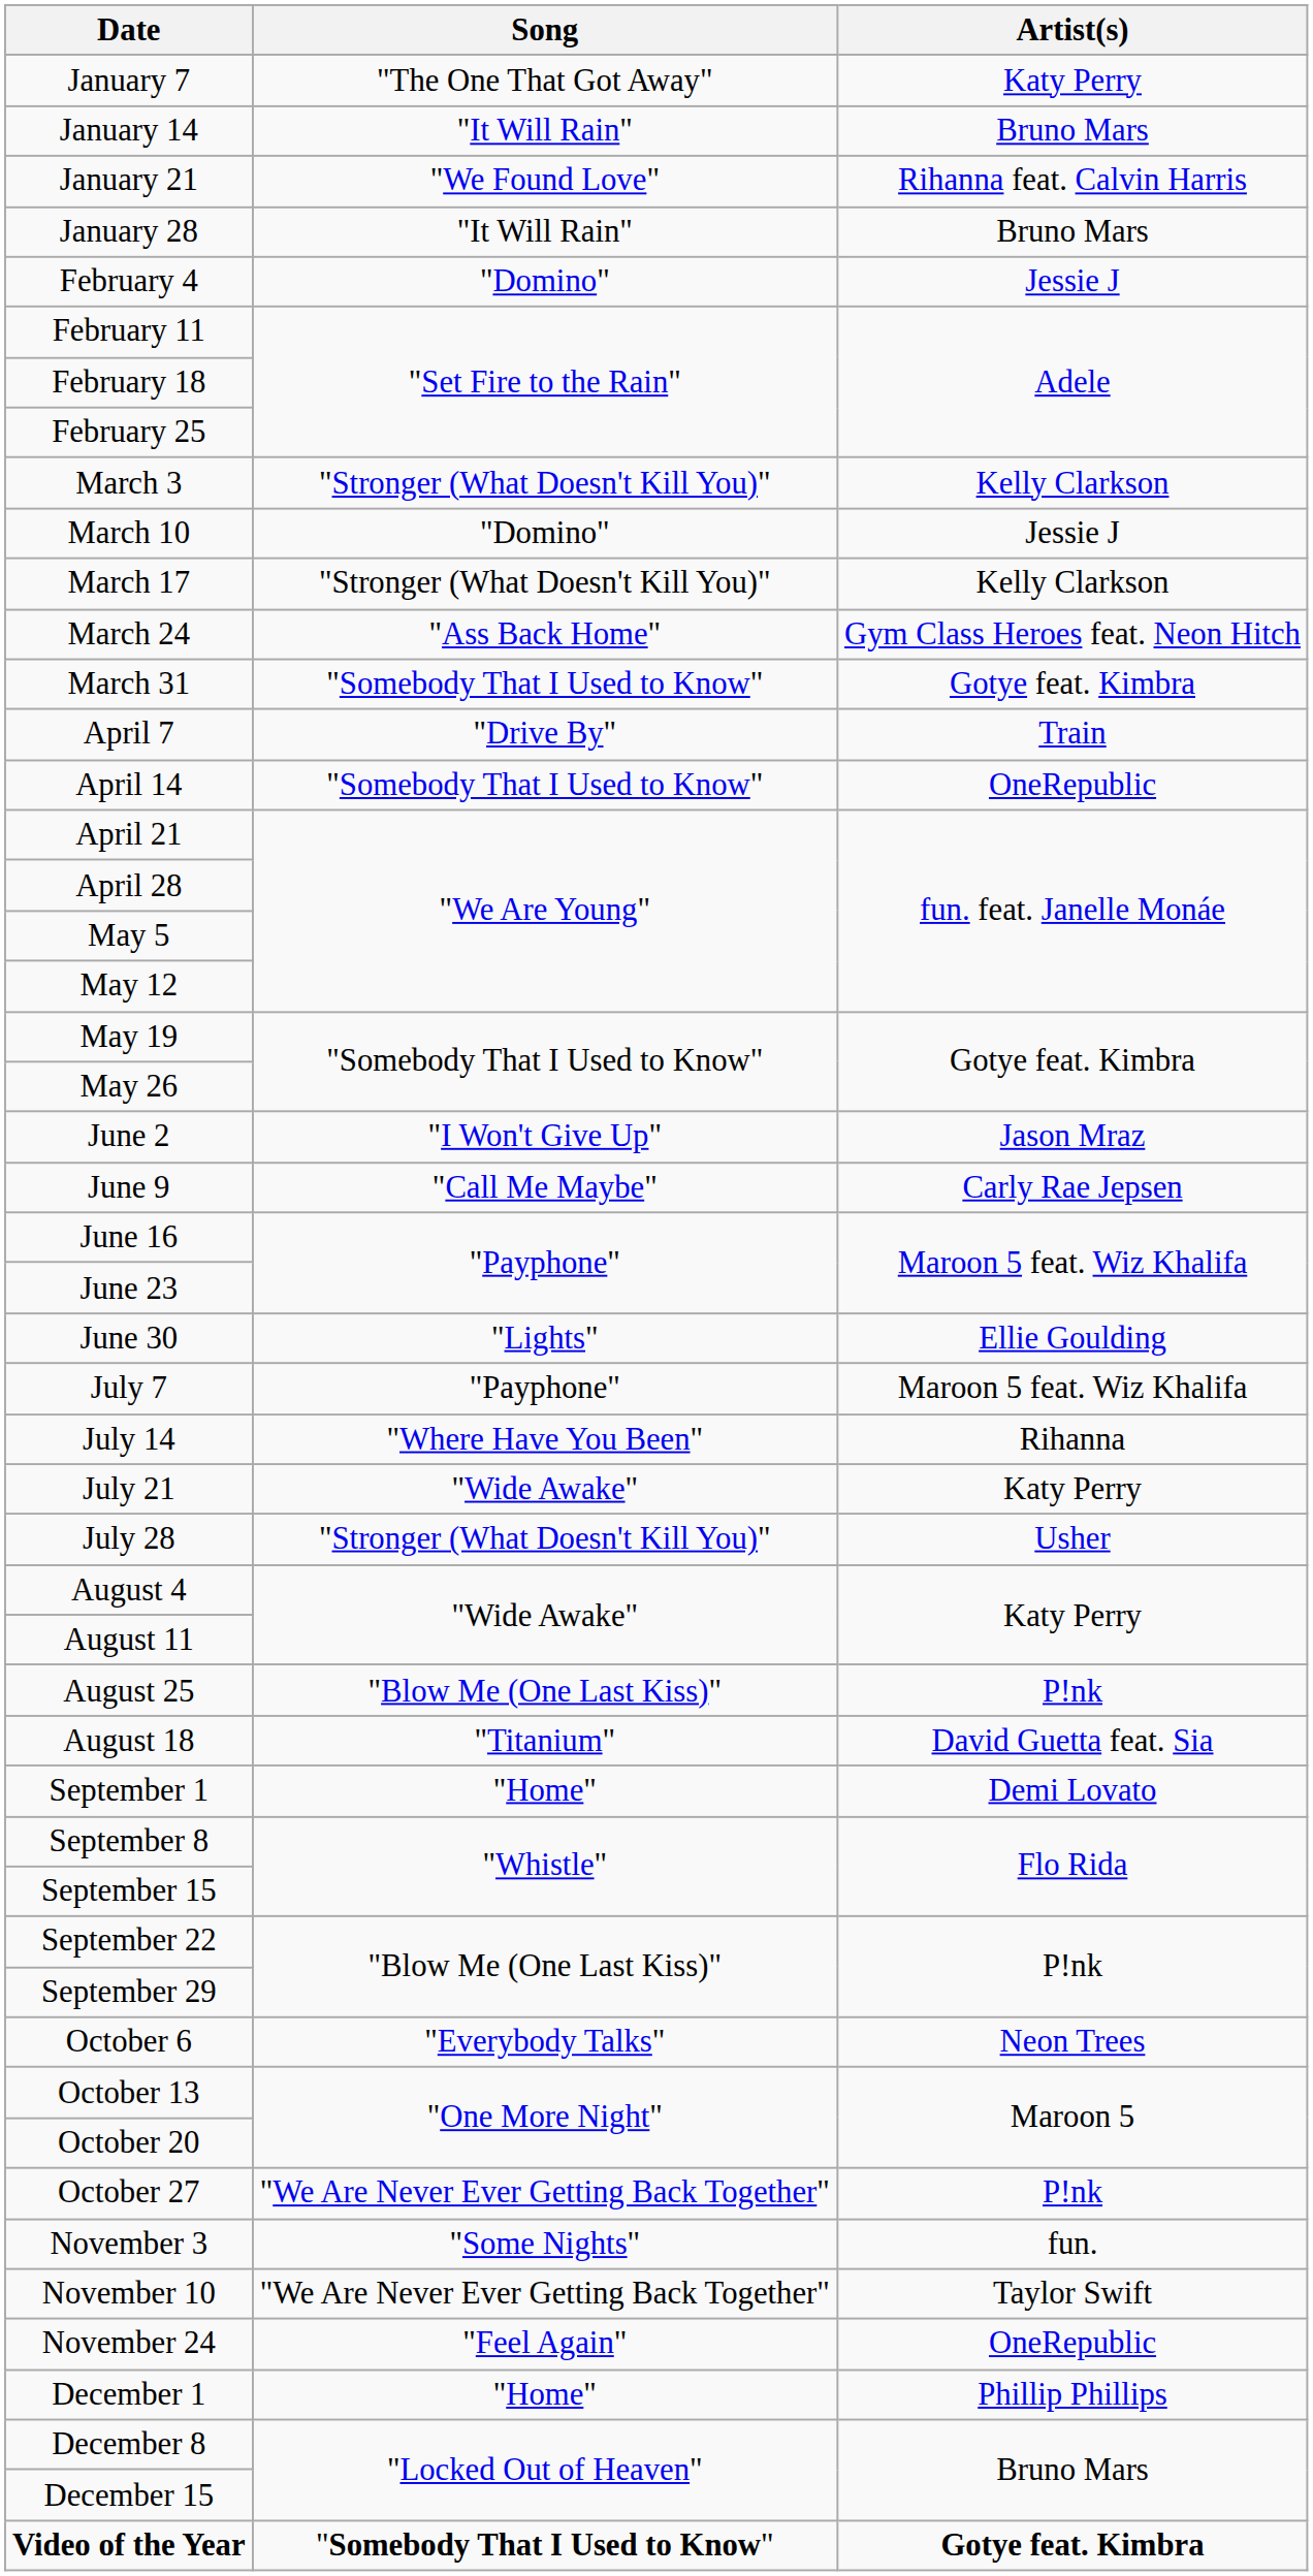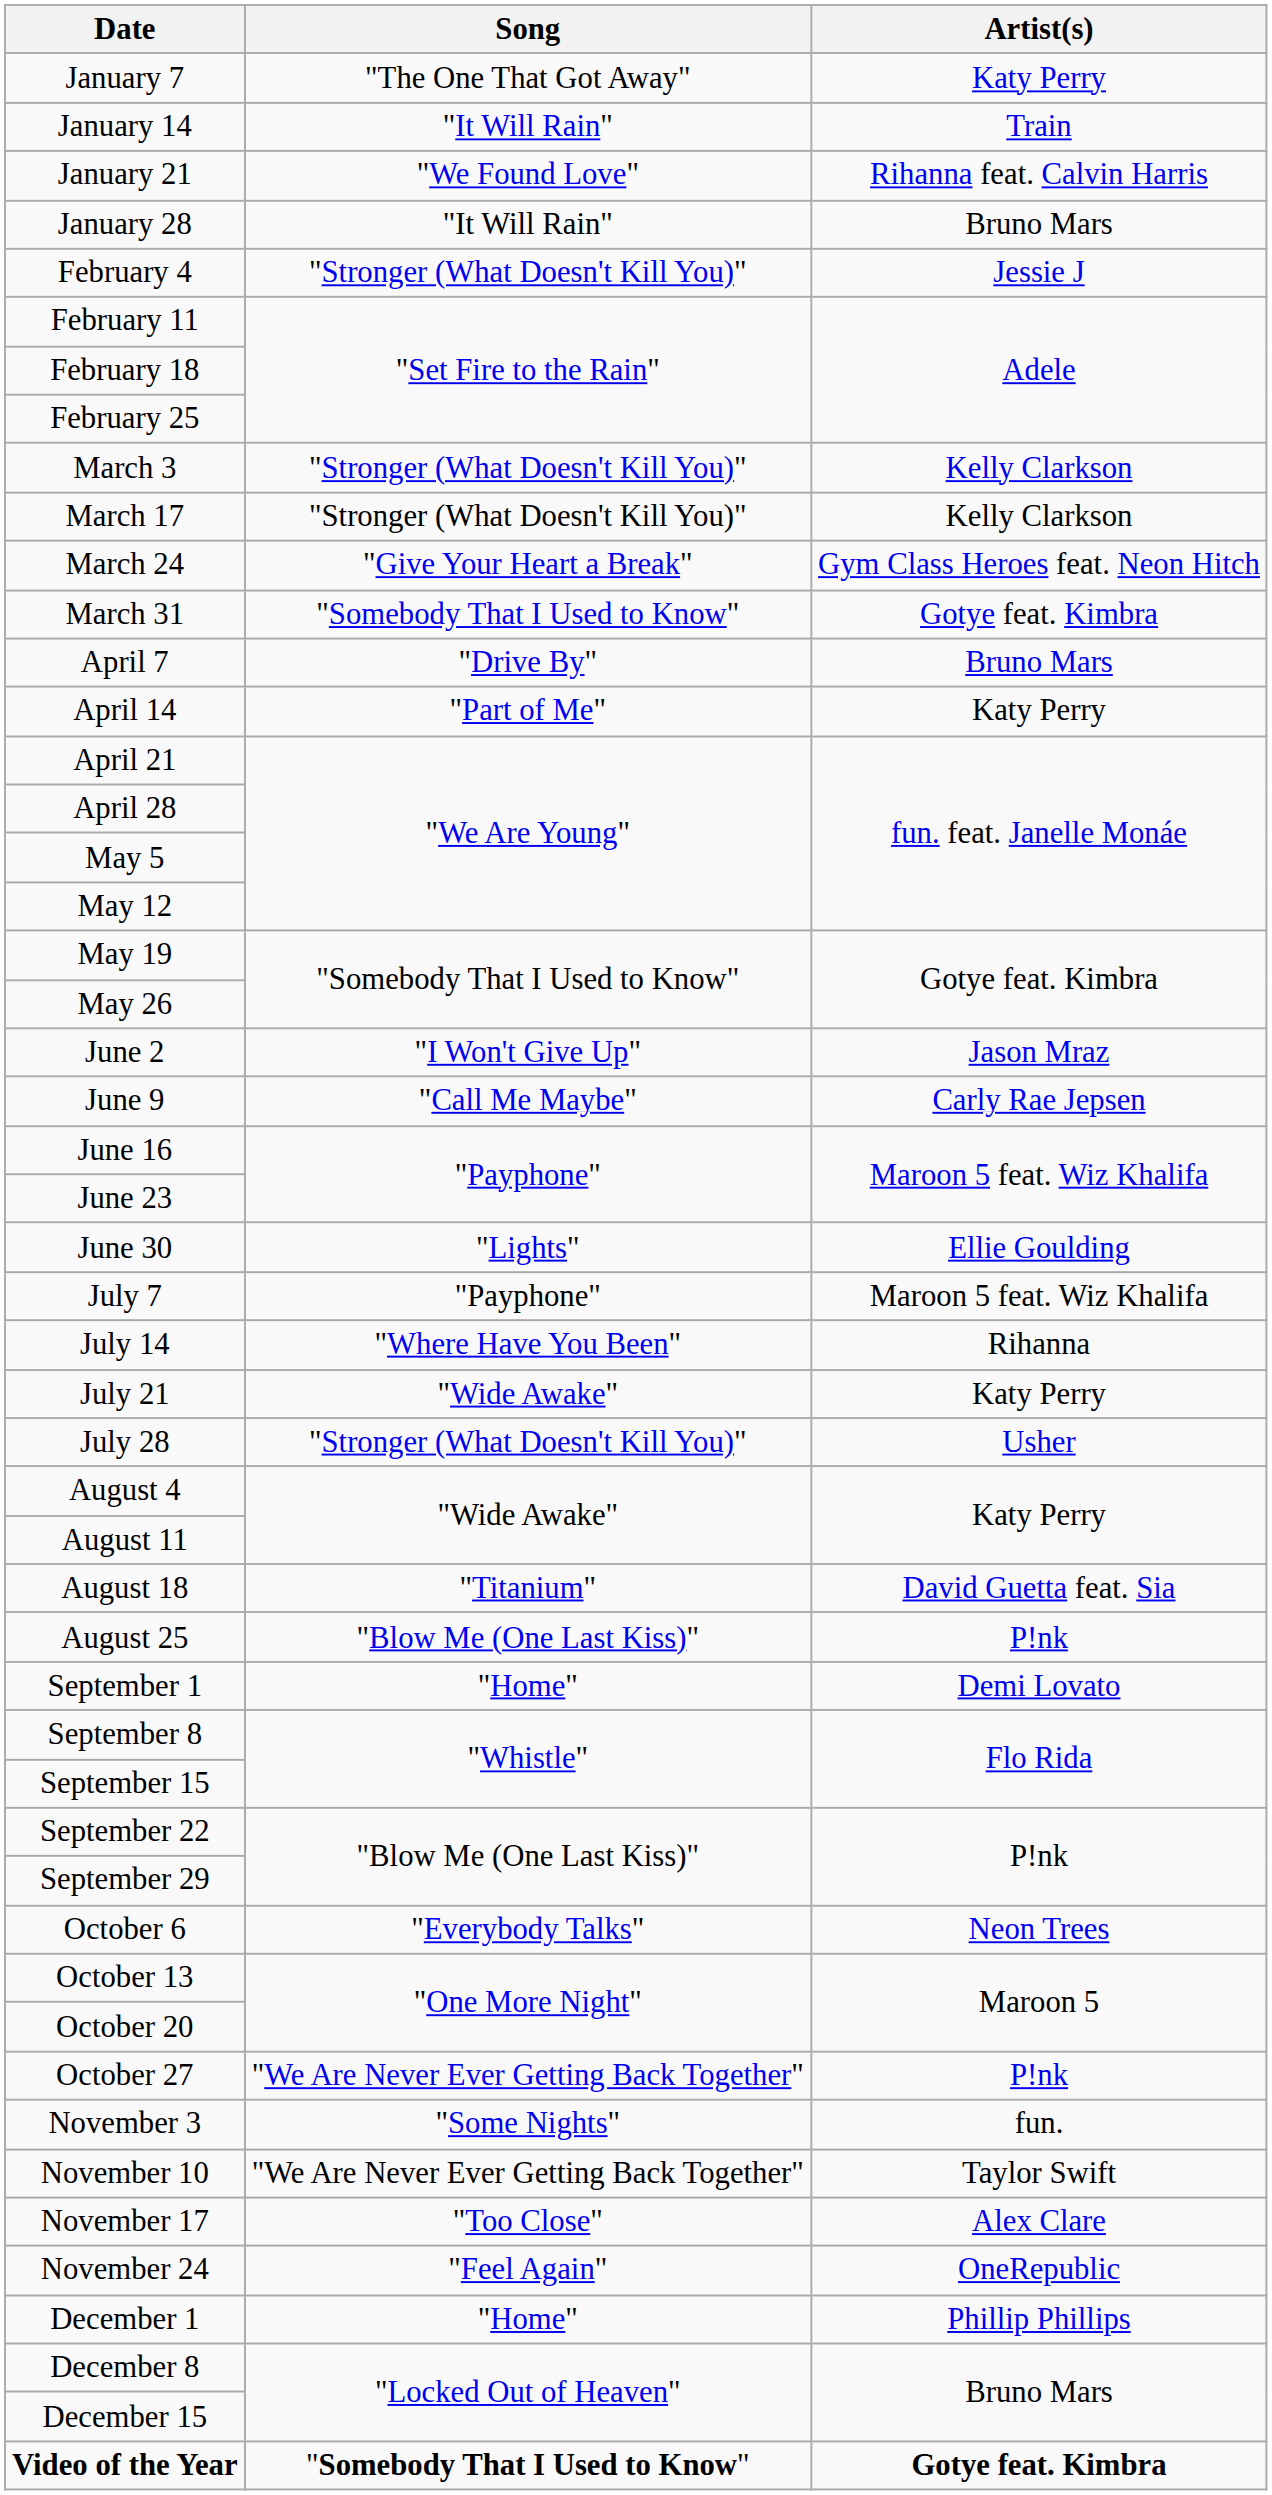January 14 | Artist(s): Bruno Mars -> Train
February 4 | Song: "Domino" -> "Stronger (What Doesn't Kill You)"
- row: March 10 | "Domino" | Jessie J
March 24 | Song: "Ass Back Home" -> "Give Your Heart a Break"
April 7 | Artist(s): Train -> Bruno Mars
April 14 | Song: "Somebody That I Used to Know" -> "Part of Me"
April 14 | Artist(s): OneRepublic -> Katy Perry
rows swapped: August 18 <-> August 25
+ row: November 17 | "Too Close" | Alex Clare
